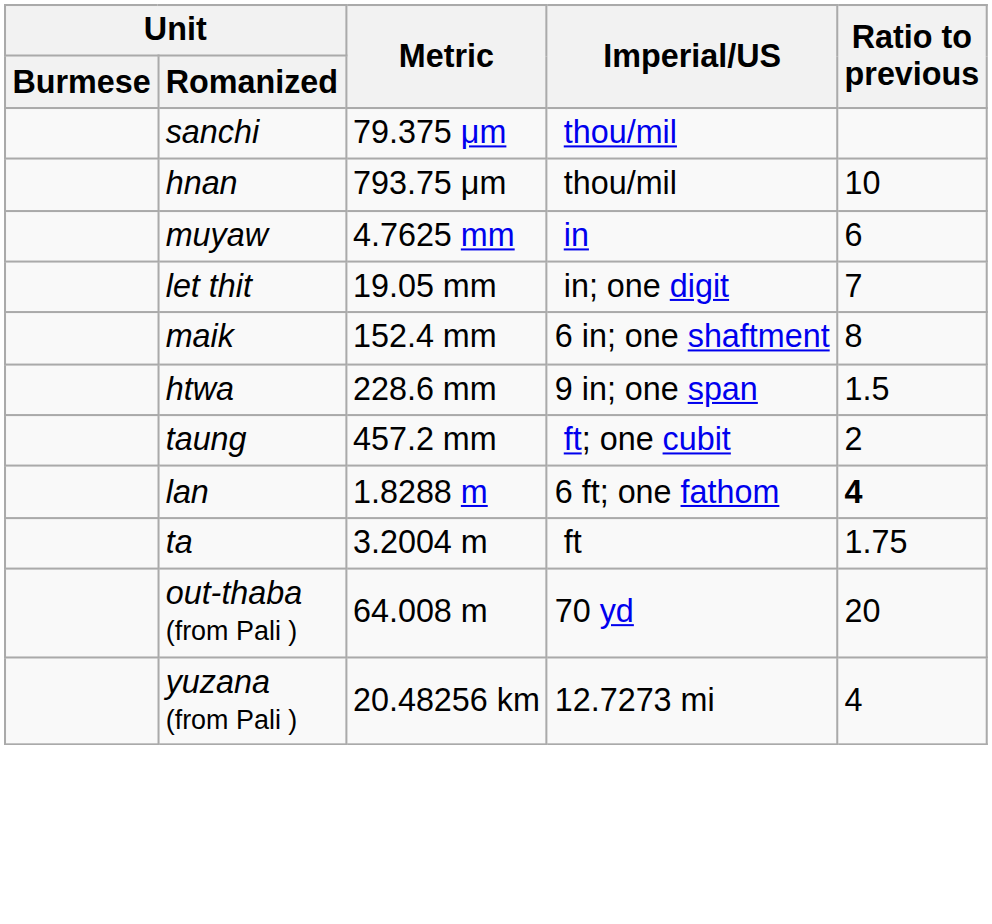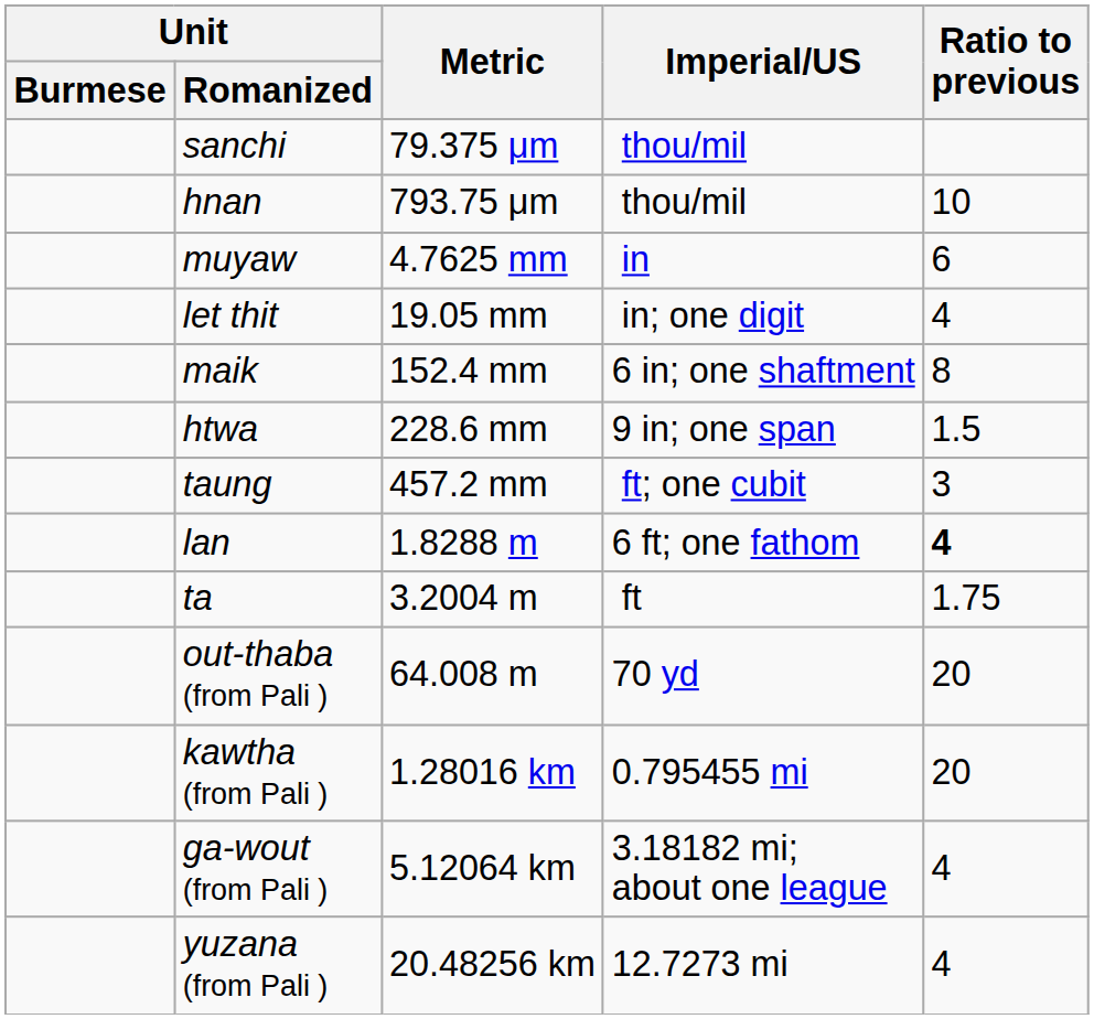let thit | Ratio to previous: 7 -> 4
taung | Ratio to previous: 2 -> 3
+ row: kawtha (from Pali ) | 1.28016 km | 0.795455 mi | 20
+ row: ga-wout (from Pali ) | 5.12064 km | 3.18182 mi; about one league | 4
